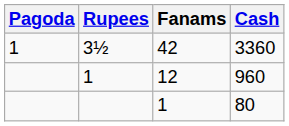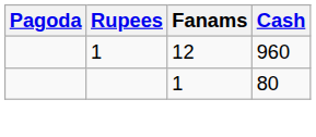- row: 1 | 3½ | 42 | 3360
